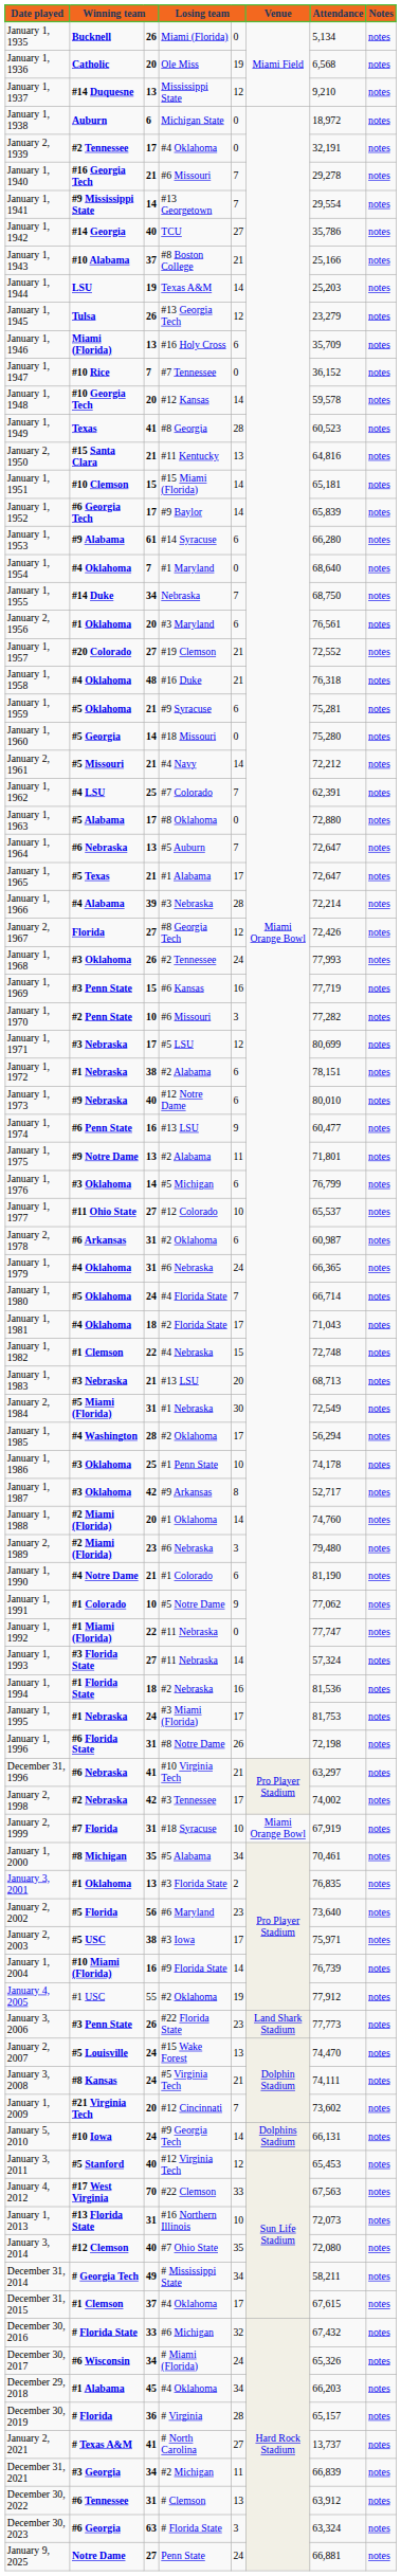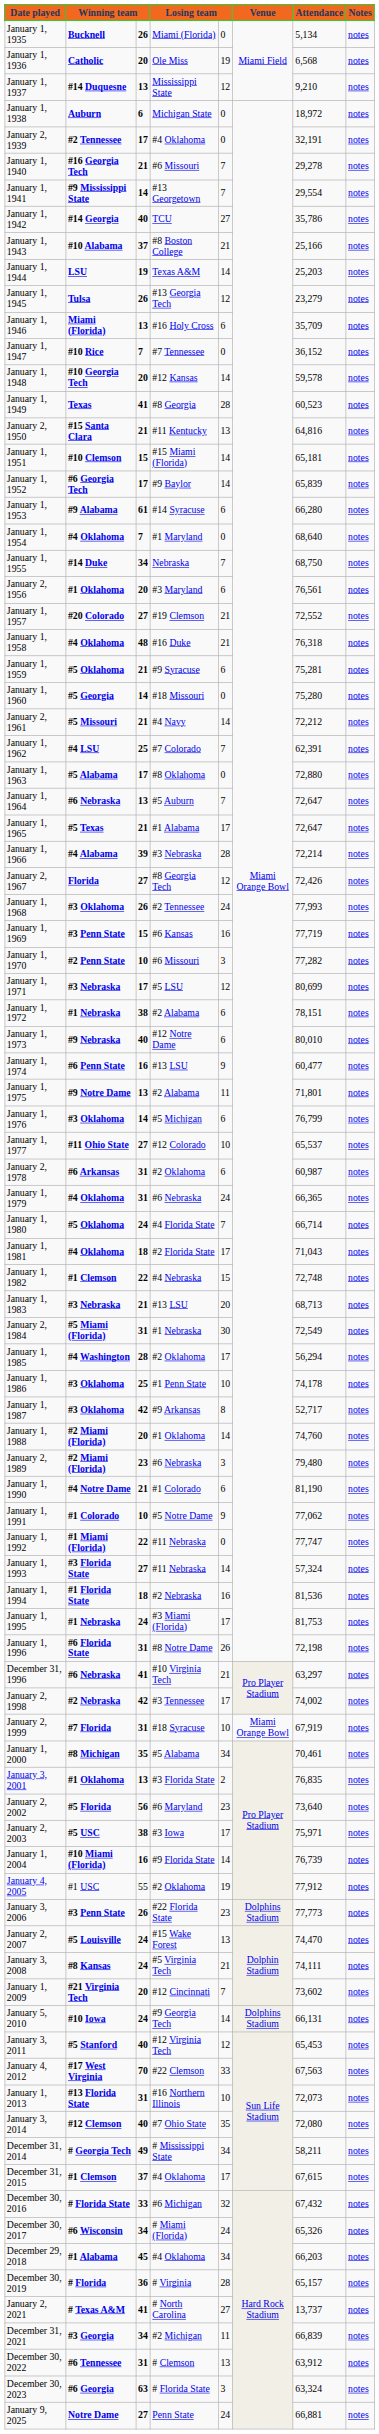January 3, 2006 | Venue: Land Shark Stadium -> Dolphins Stadium
